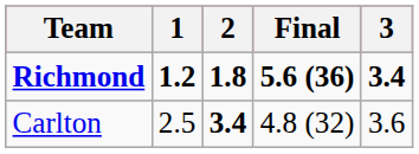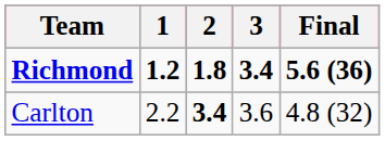columns swapped: 3 <-> Final
Carlton | 1: 2.5 -> 2.2
